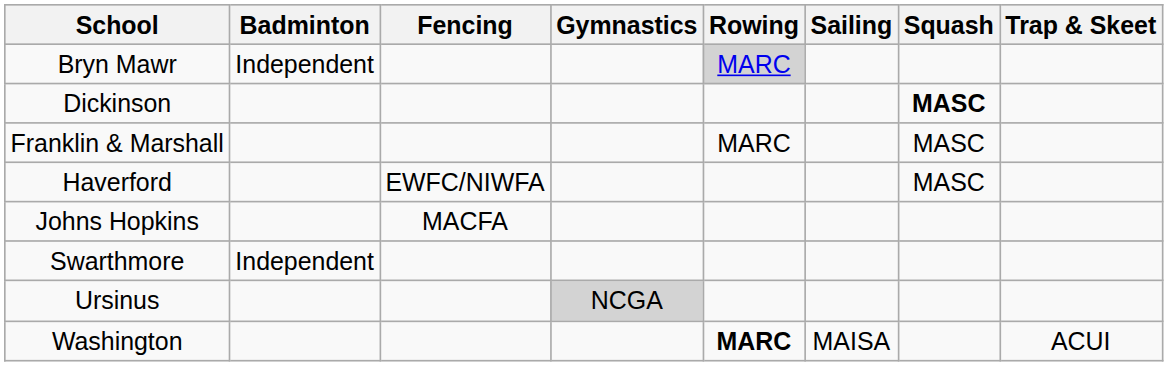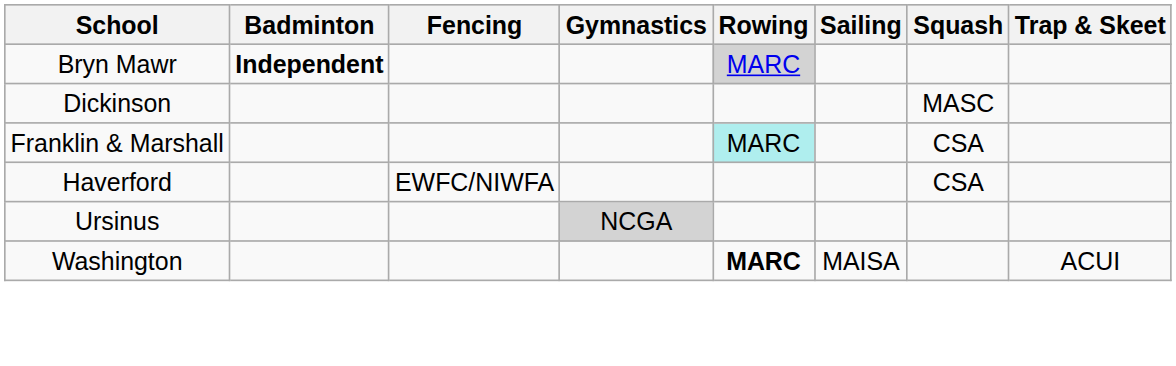Bryn Mawr | Badminton: normal -> bold
Dickinson | Squash: bold -> normal
Franklin & Marshall | Rowing: no background -> paleturquoise background
Franklin & Marshall | Squash: MASC -> CSA
Haverford | Squash: MASC -> CSA
- row: Johns Hopkins | MACFA
- row: Swarthmore | Independent
